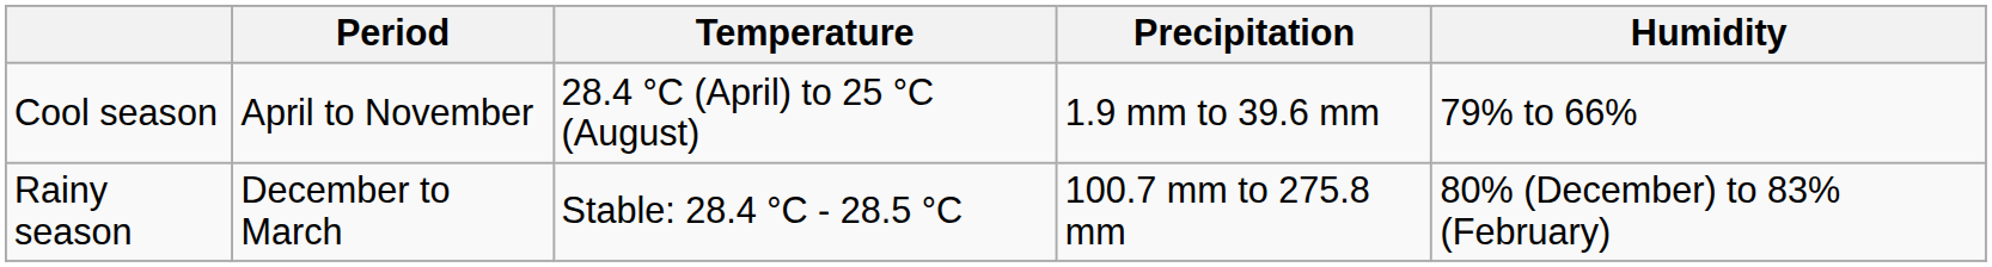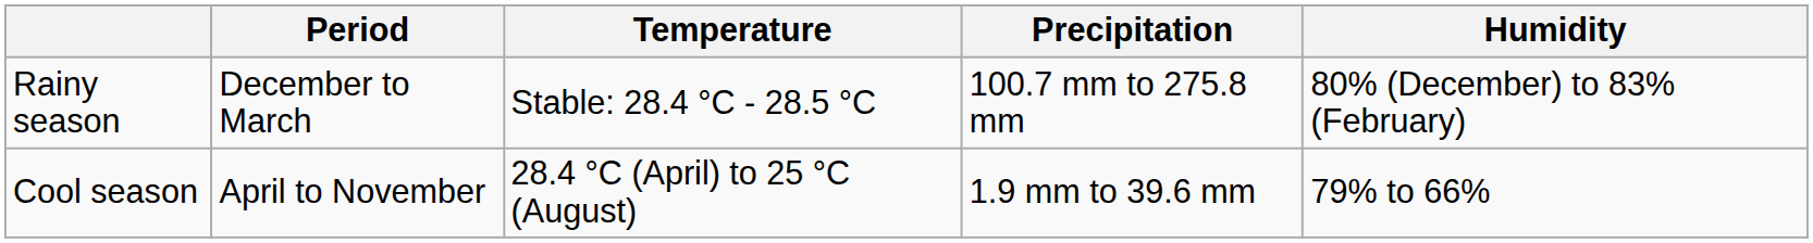rows swapped: Cool season <-> Rainy season
